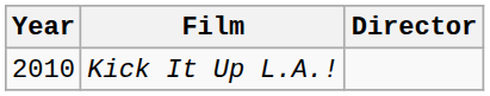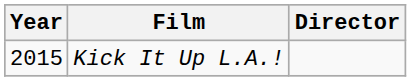Kick It Up L.A.! | Year: 2010 -> 2015
